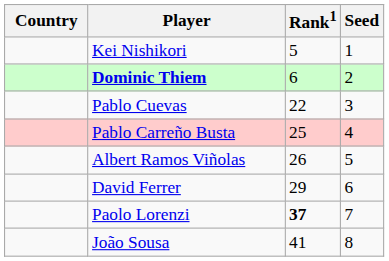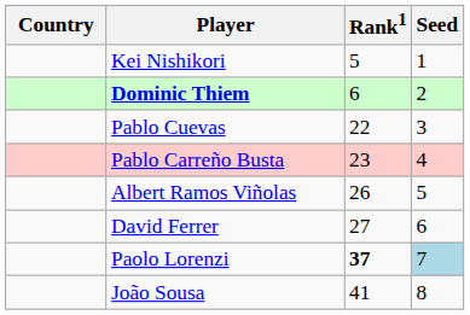Pablo Carreño Busta | Rank1: 25 -> 23
David Ferrer | Rank1: 29 -> 27
Paolo Lorenzi | Seed: no background -> lightblue background
